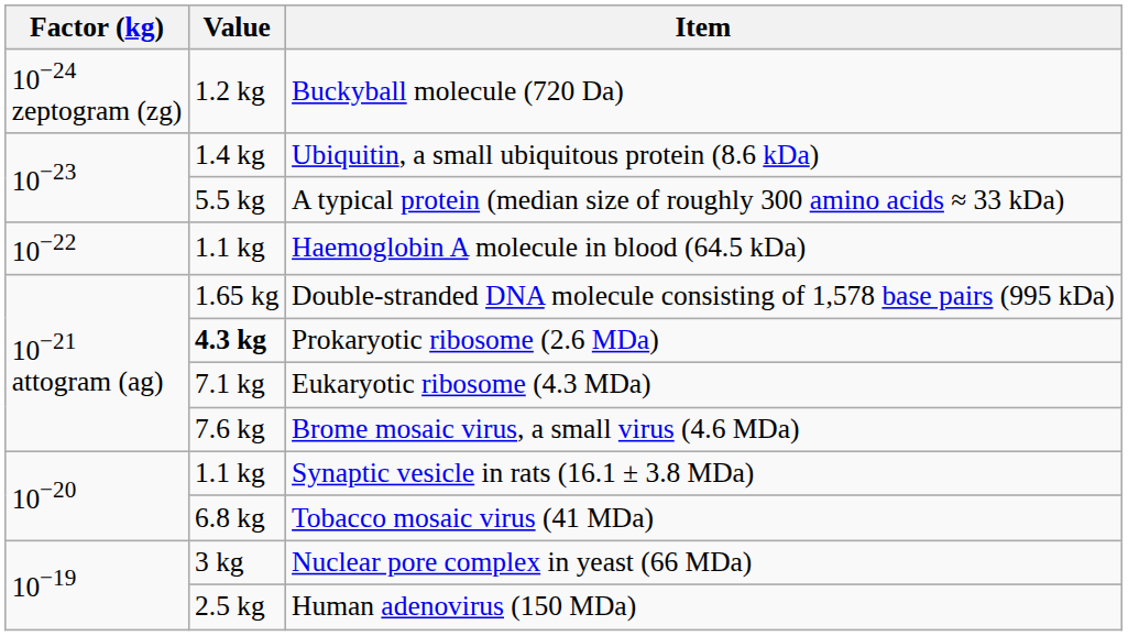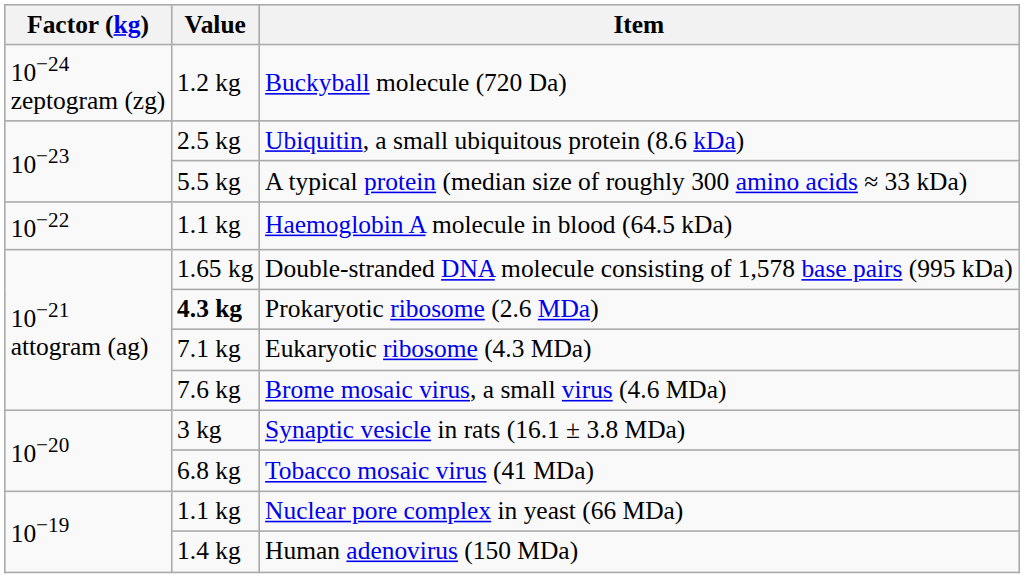Ubiquitin, a small ubiquitous protein (8.6 kDa) | Value: 1.4 kg -> 2.5 kg
Synaptic vesicle in rats (16.1 ± 3.8 MDa) | Value: 1.1 kg -> 3 kg
Nuclear pore complex in yeast (66 MDa) | Value: 3 kg -> 1.1 kg
Human adenovirus (150 MDa) | Value: 2.5 kg -> 1.4 kg
